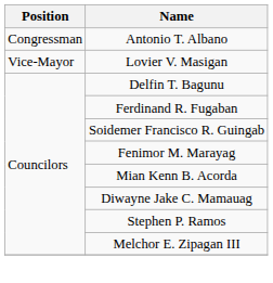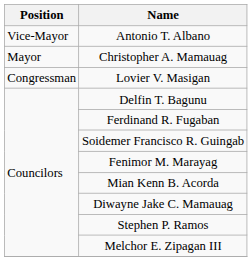Antonio T. Albano | Position: Congressman -> Vice-Mayor
+ row: Mayor | Christopher A. Mamauag
Lovier V. Masigan | Position: Vice-Mayor -> Congressman
